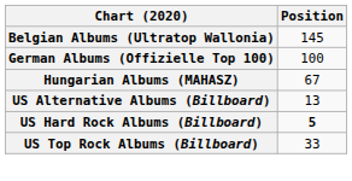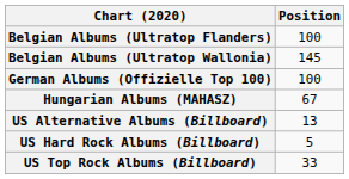+ row: Belgian Albums (Ultratop Flanders) | 100
US Hard Rock Albums (Billboard) | Position: bold -> normal
